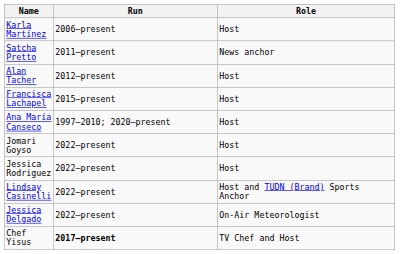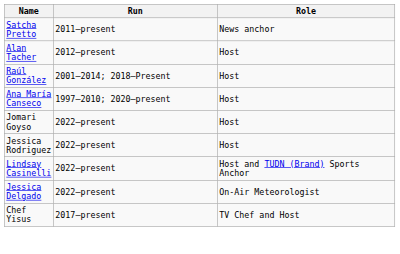- row: Karla Martínez | 2006–present | Host
- row: Francisca Lachapel | 2015–present | Host
+ row: Raúl González | 2001–2014; 2018–Present | Host
Chef Yisus | Run: bold -> normal
